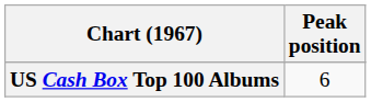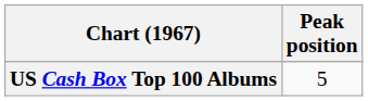US Cash Box Top 100 Albums | Peak position: 6 -> 5
